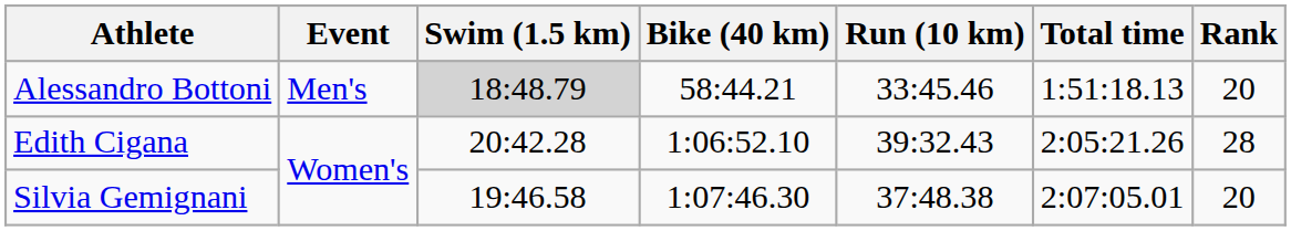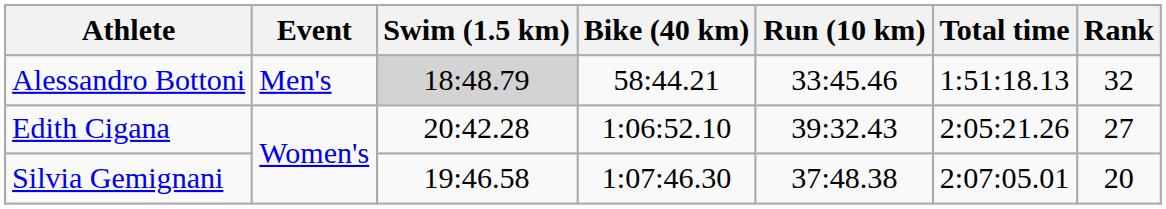Alessandro Bottoni | Rank: 20 -> 32
Edith Cigana | Rank: 28 -> 27
